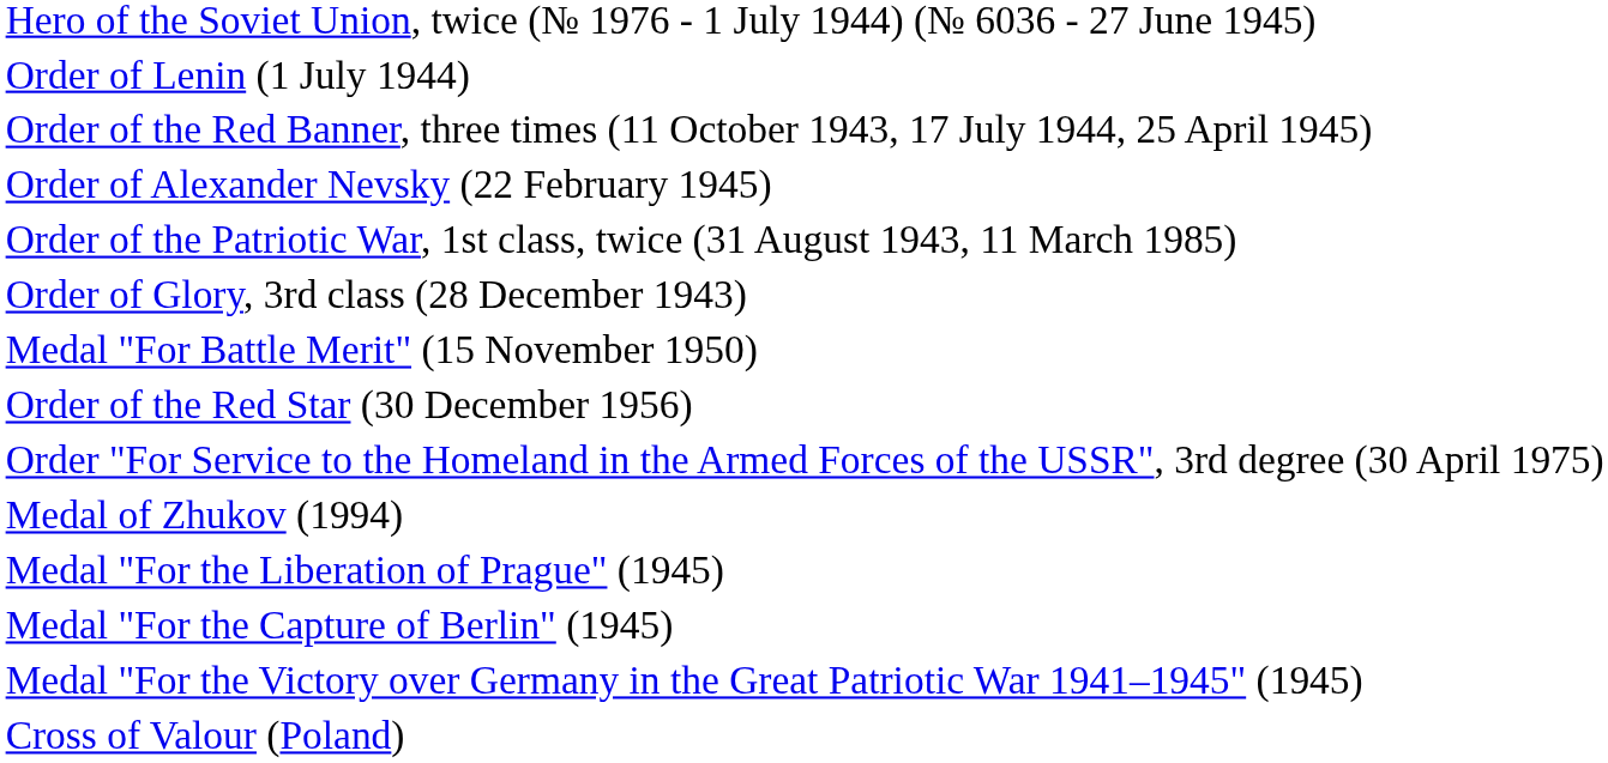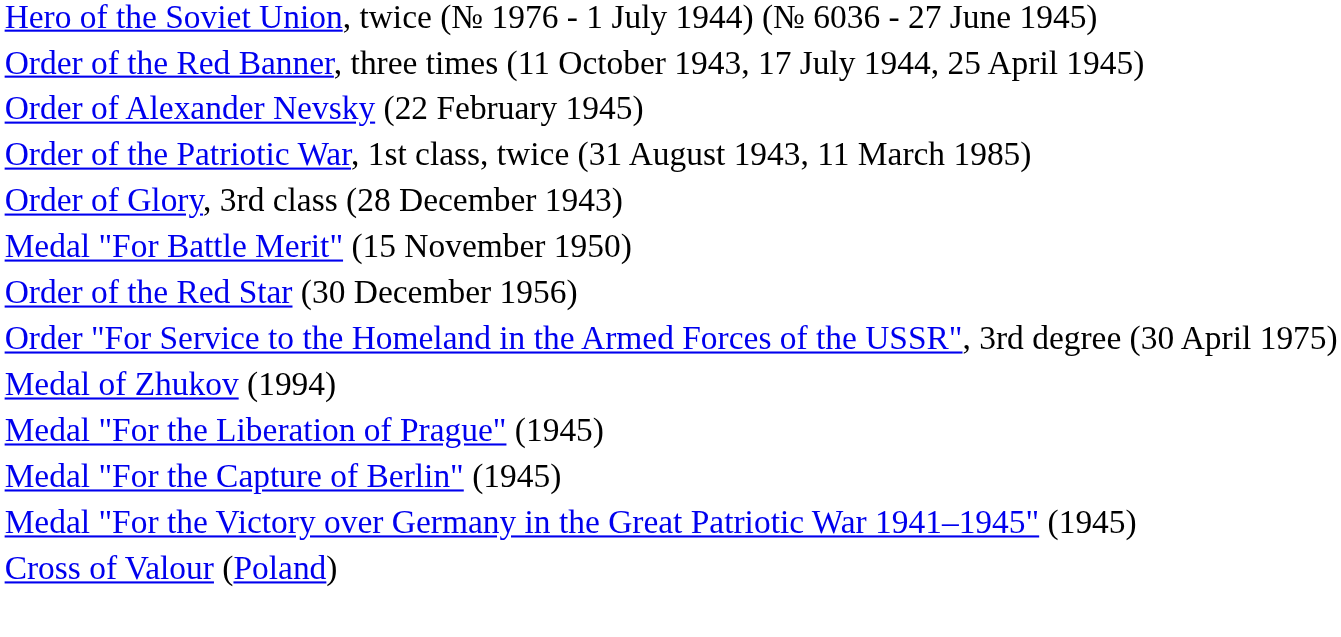- row: Order of Lenin (1 July 1944)
